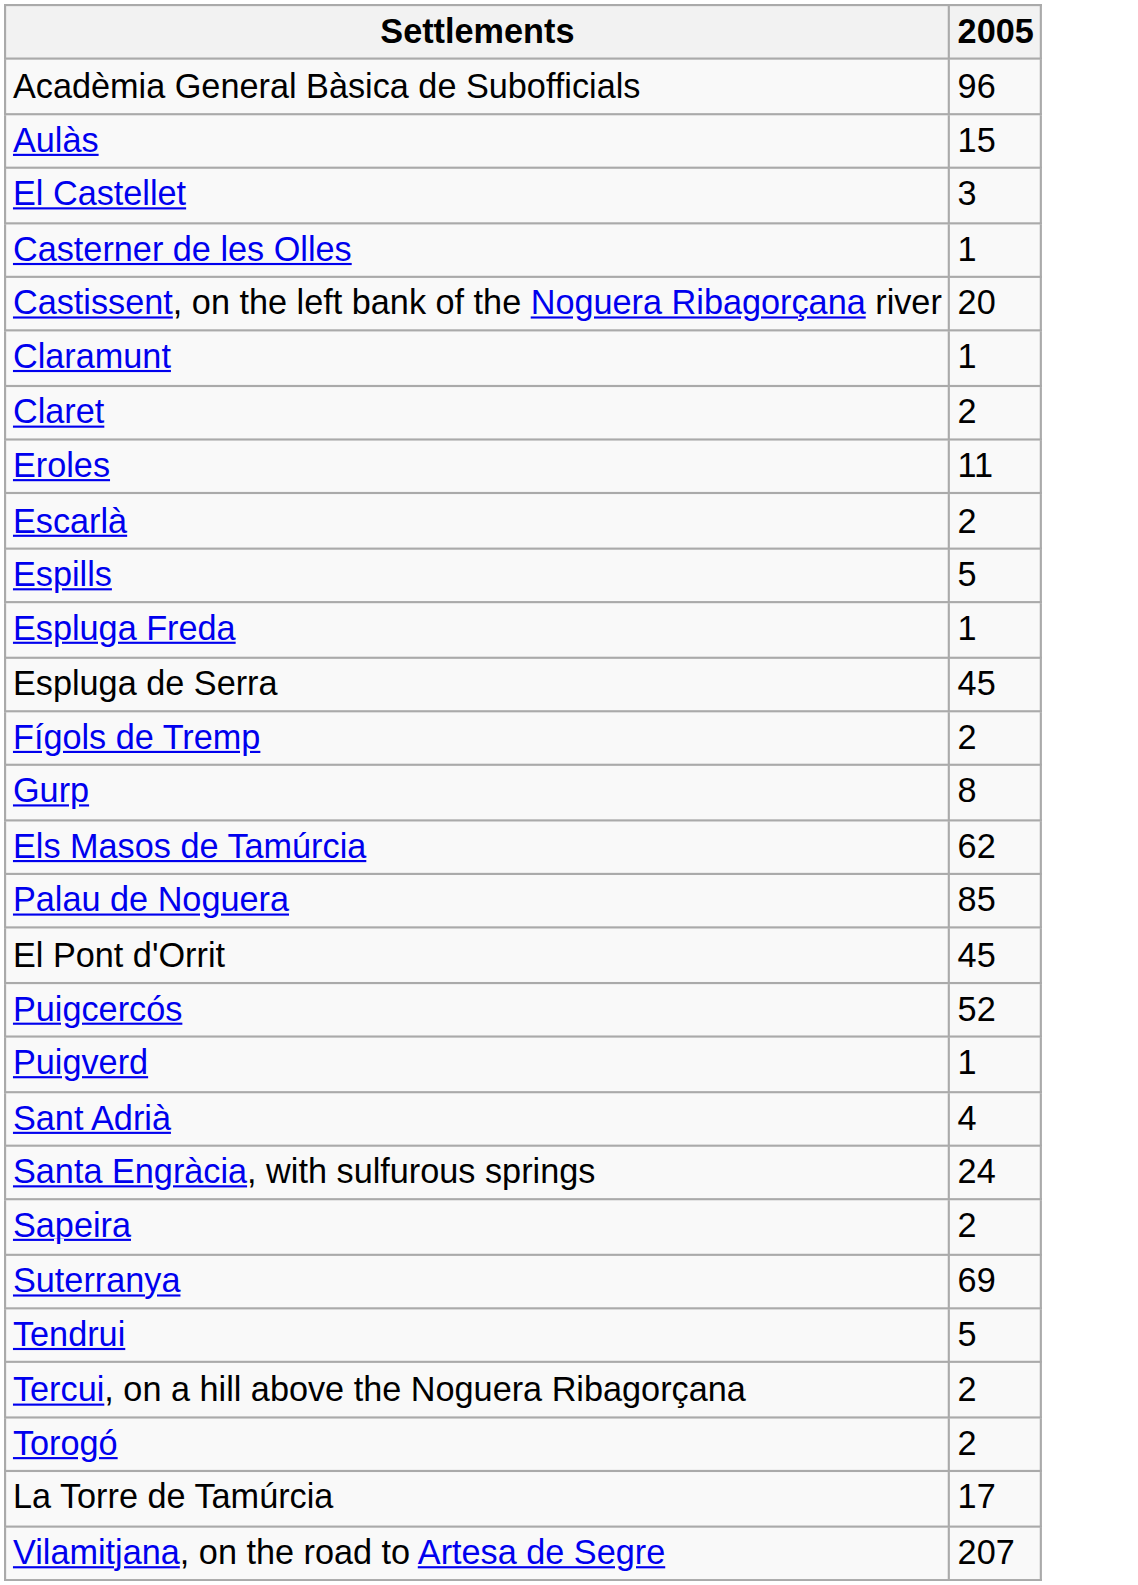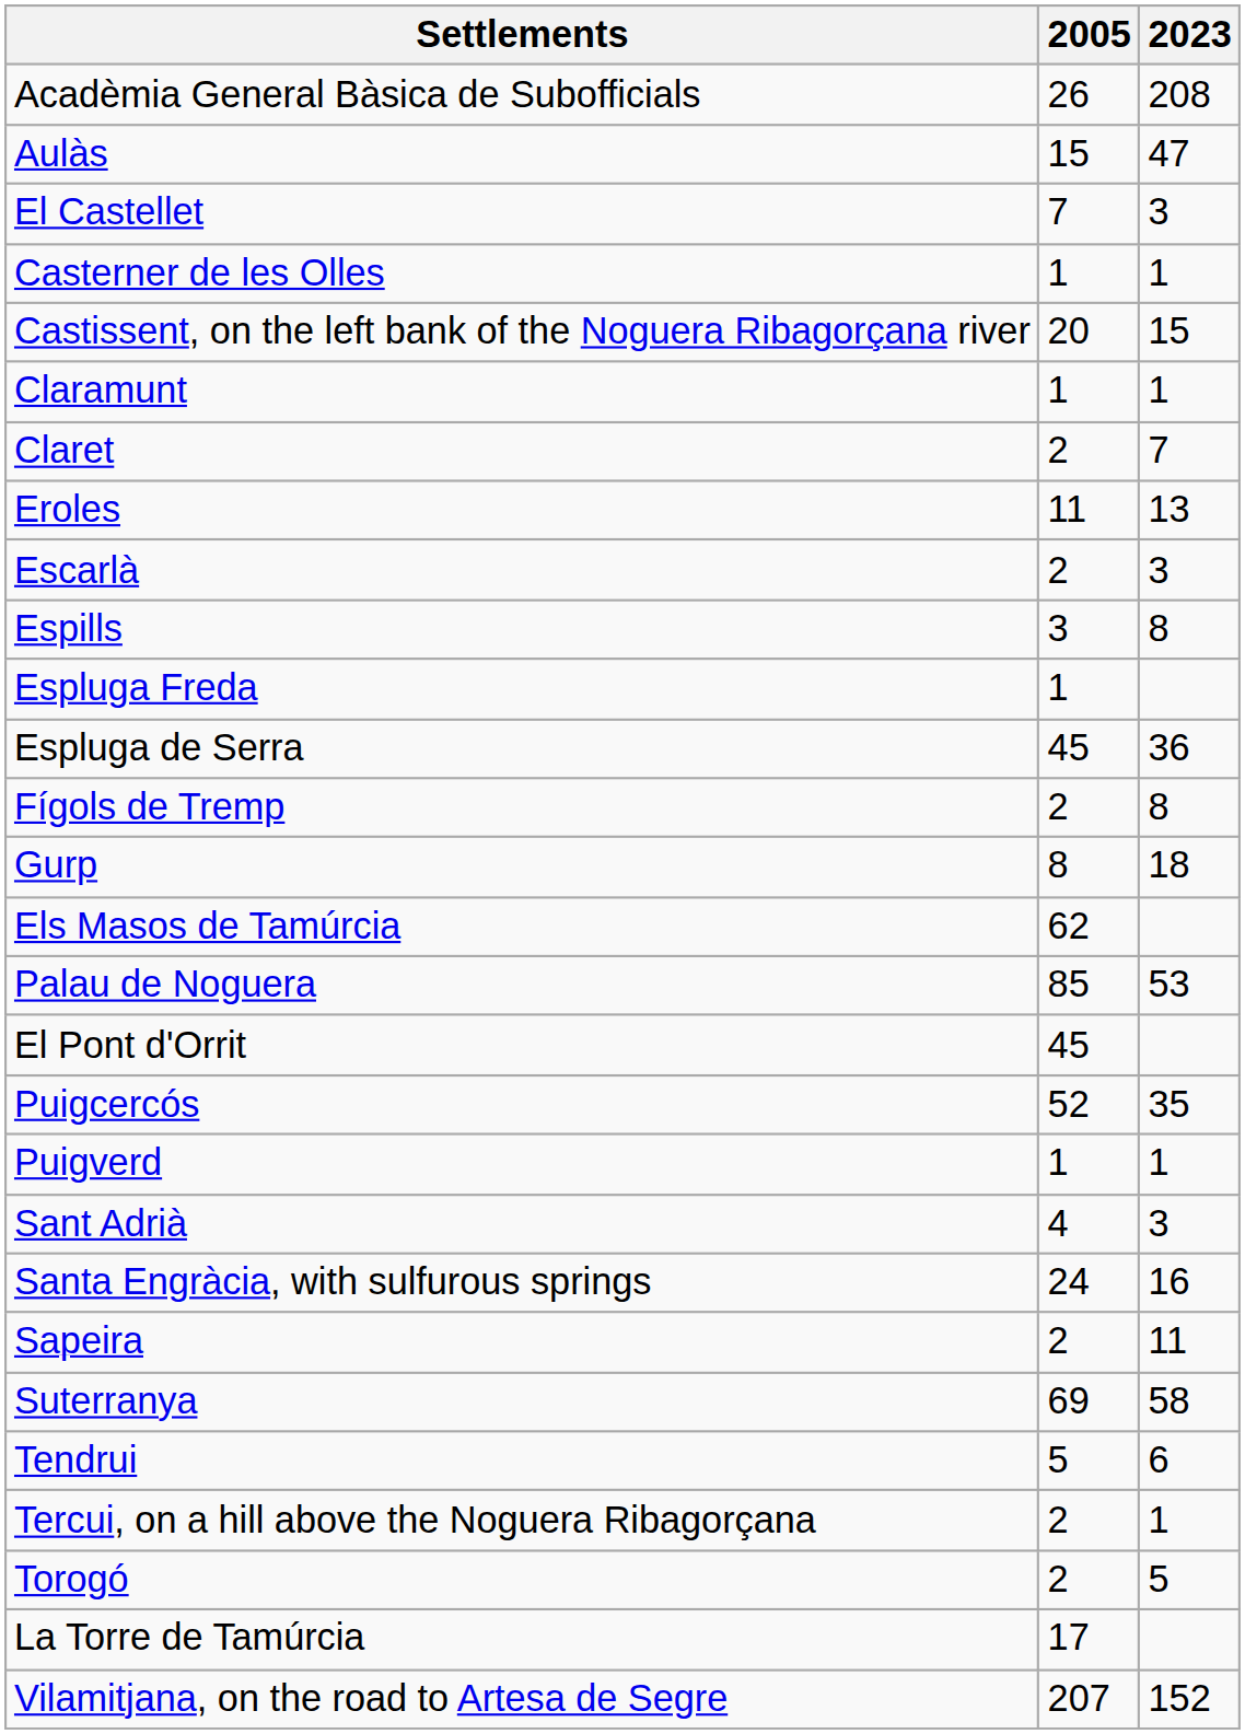+ column: 2023 | 208 | 47 | 3 | 1 | 15 | 1 | 7 | 13 | 3 | 8 | 36 | 8 | 18 | 53 | 35 | 1 | 3 | 16 | 11 | 58 | 6 | 1 | 5 | 152
Acadèmia General Bàsica de Subofficials | 2005: 96 -> 26
El Castellet | 2005: 3 -> 7
Espills | 2005: 5 -> 3
